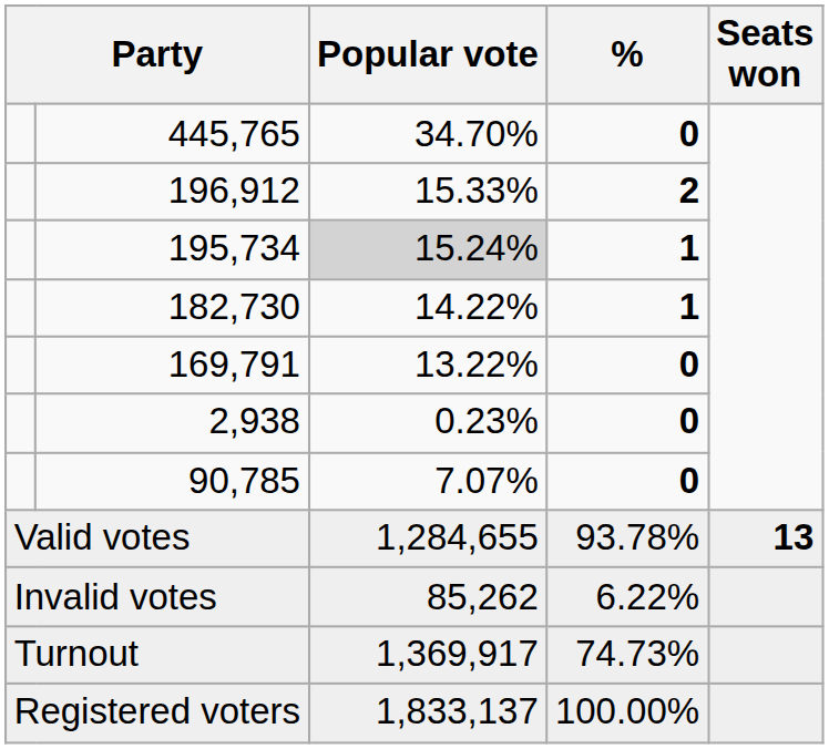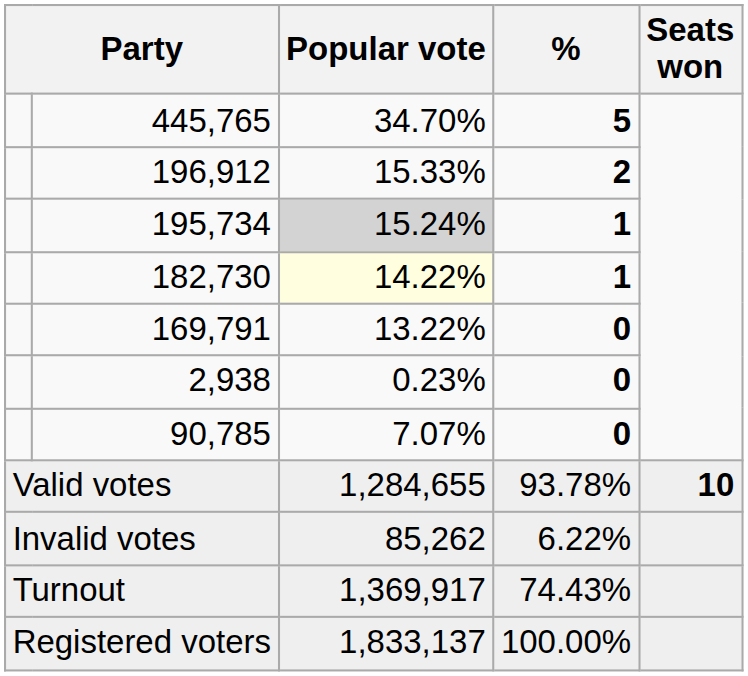445,765 | %: 0 -> 5
182,730 | Popular vote: no background -> lightyellow background
Valid votes | Seats won: 13 -> 10
Turnout | %: 74.73% -> 74.43%
